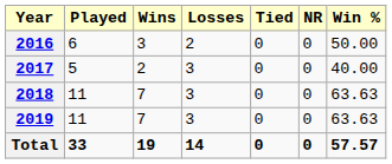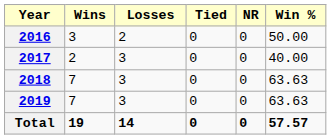- column: Played | 6 | 5 | 11 | 11 | 33
